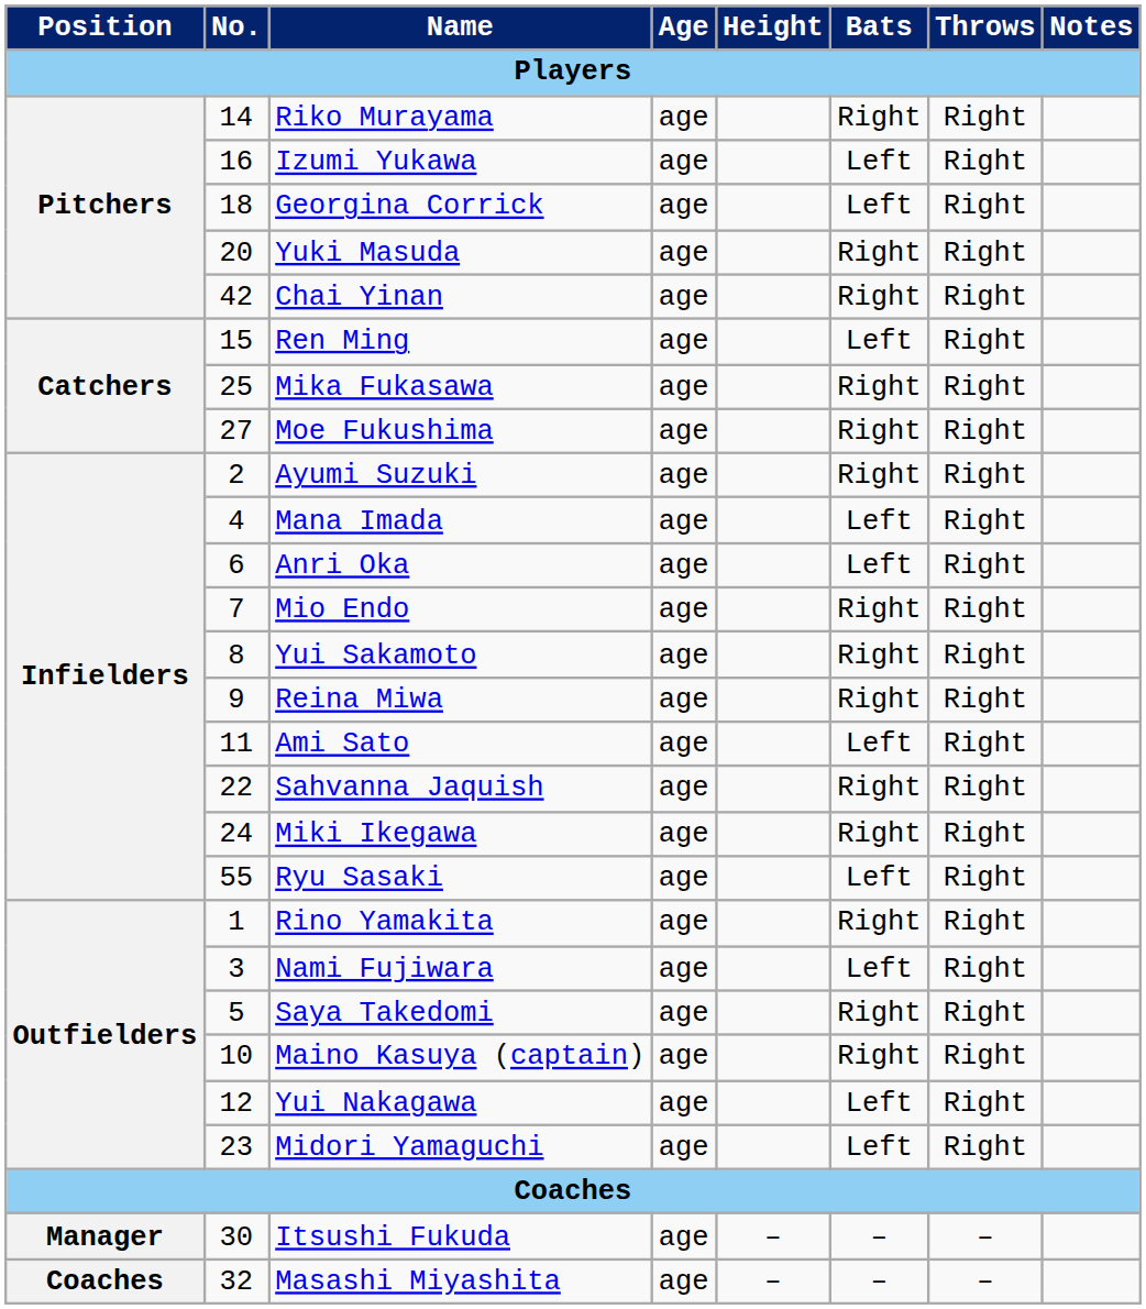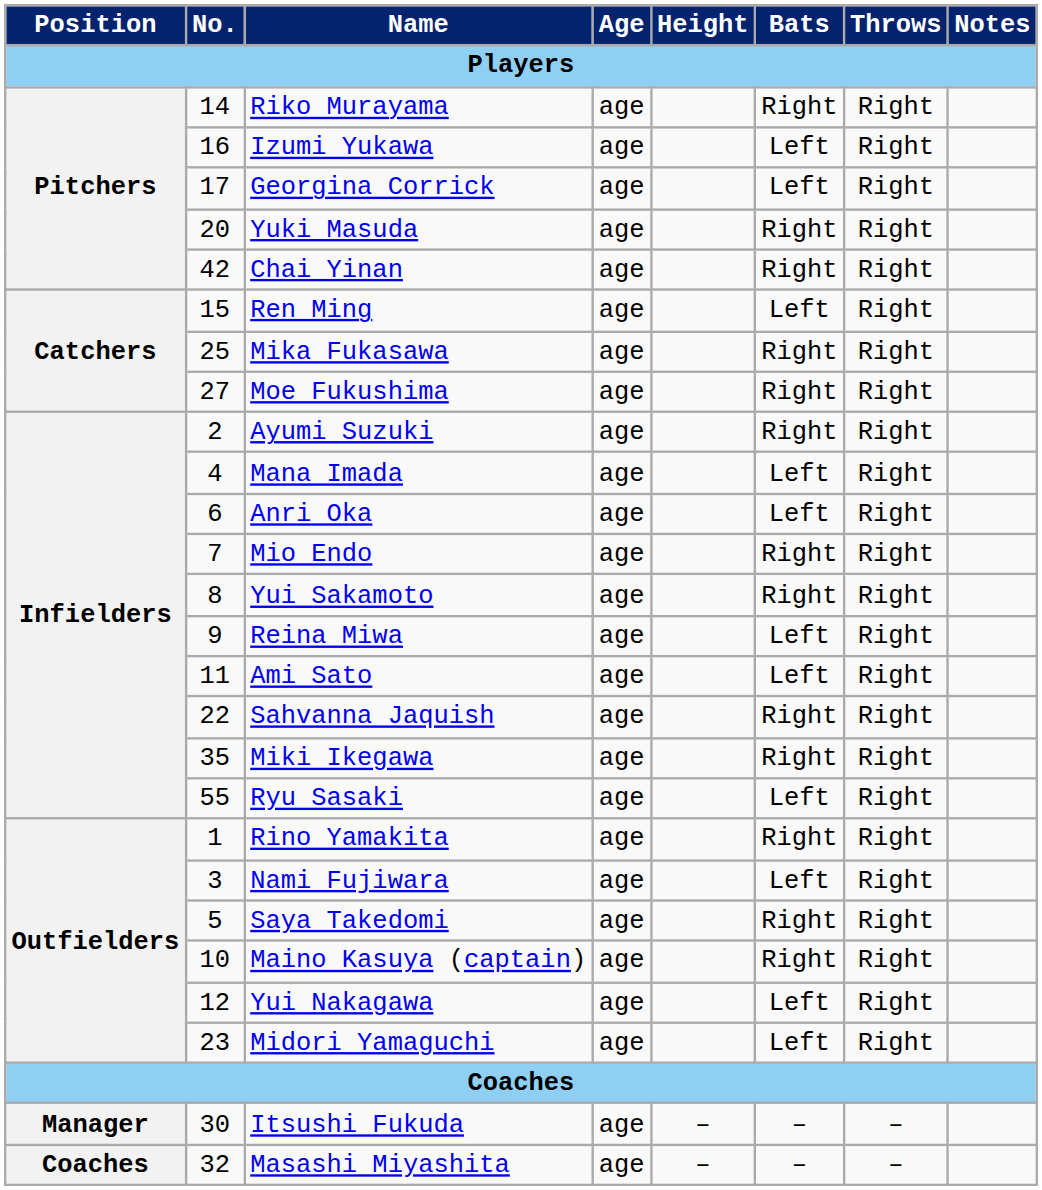Georgina Corrick | No.: 18 -> 17
Reina Miwa | Bats: Right -> Left
Miki Ikegawa | No.: 24 -> 35
